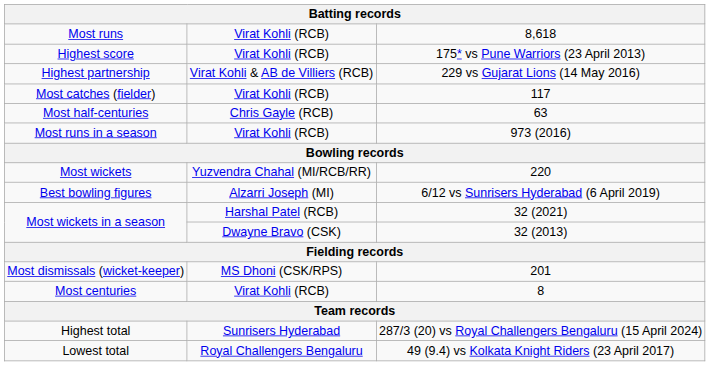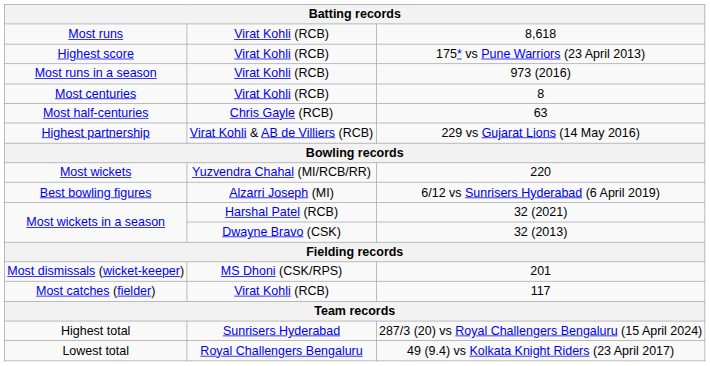rows swapped: Highest partnership <-> Most runs in a season
rows swapped: Most centuries <-> Most catches (fielder)
